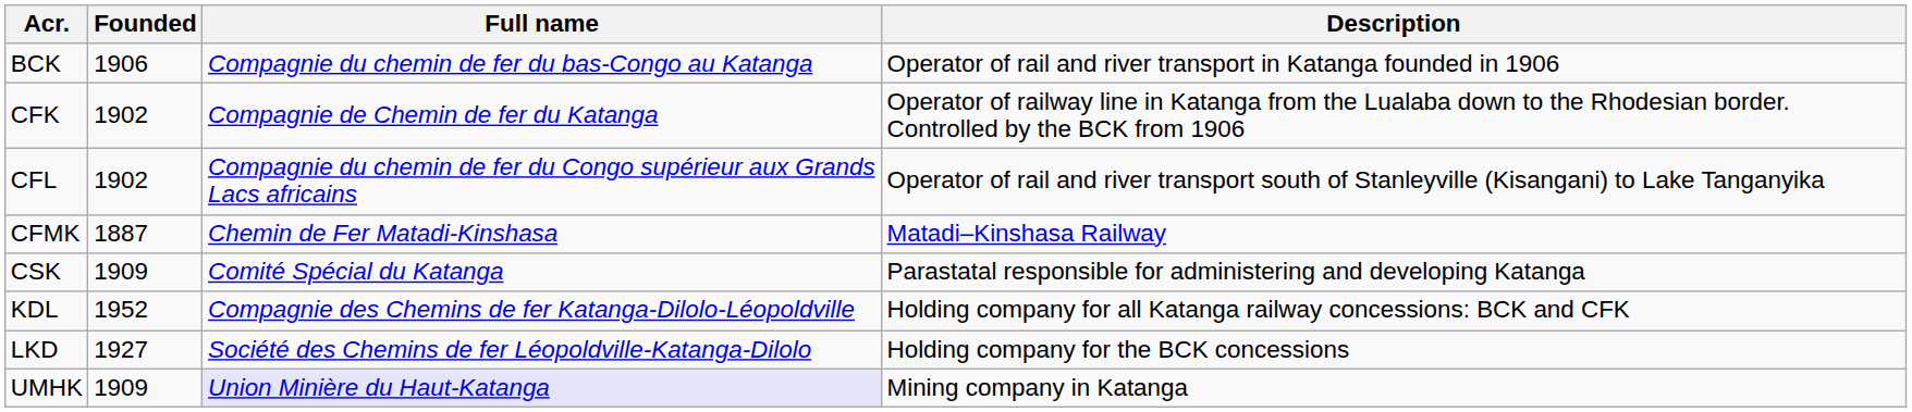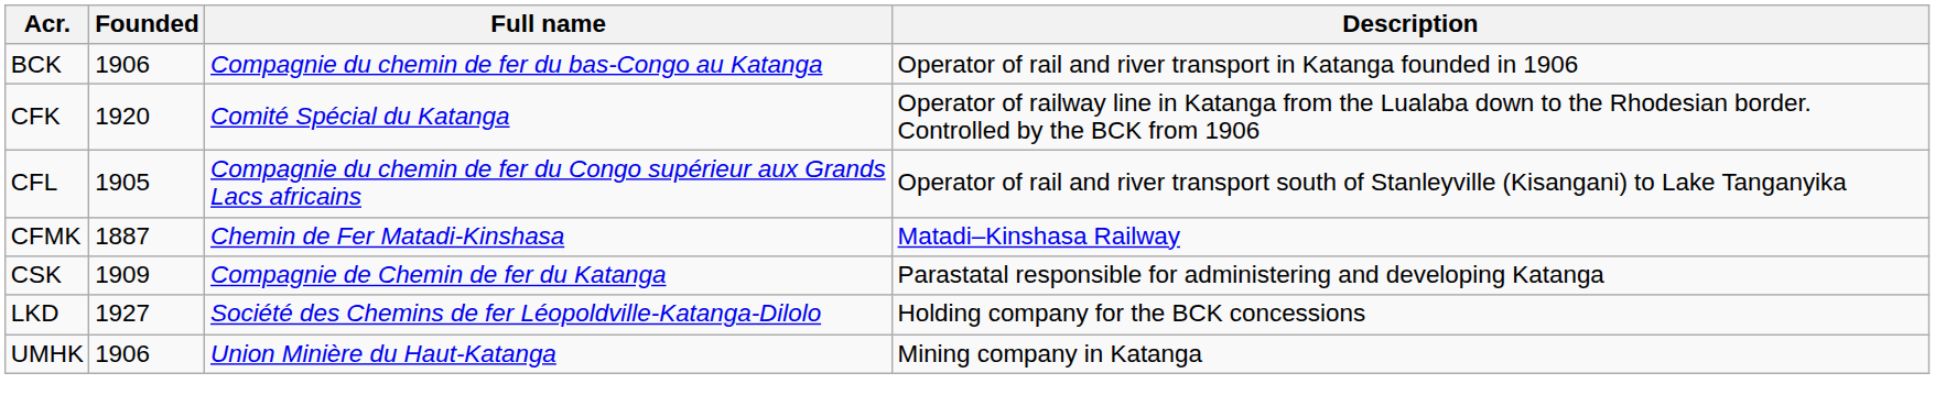CFK | Founded: 1902 -> 1920
CFK | Full name: Compagnie de Chemin de fer du Katanga -> Comité Spécial du Katanga
CFL | Founded: 1902 -> 1905
CSK | Full name: Comité Spécial du Katanga -> Compagnie de Chemin de fer du Katanga
- row: KDL | 1952 | Compagnie des Chemins de fer Katanga-Dilolo-Léopoldville | Holding company for all Katanga railway concessions: BCK and CFK
UMHK | Founded: 1909 -> 1906
UMHK | Full name: lavender background -> no background
